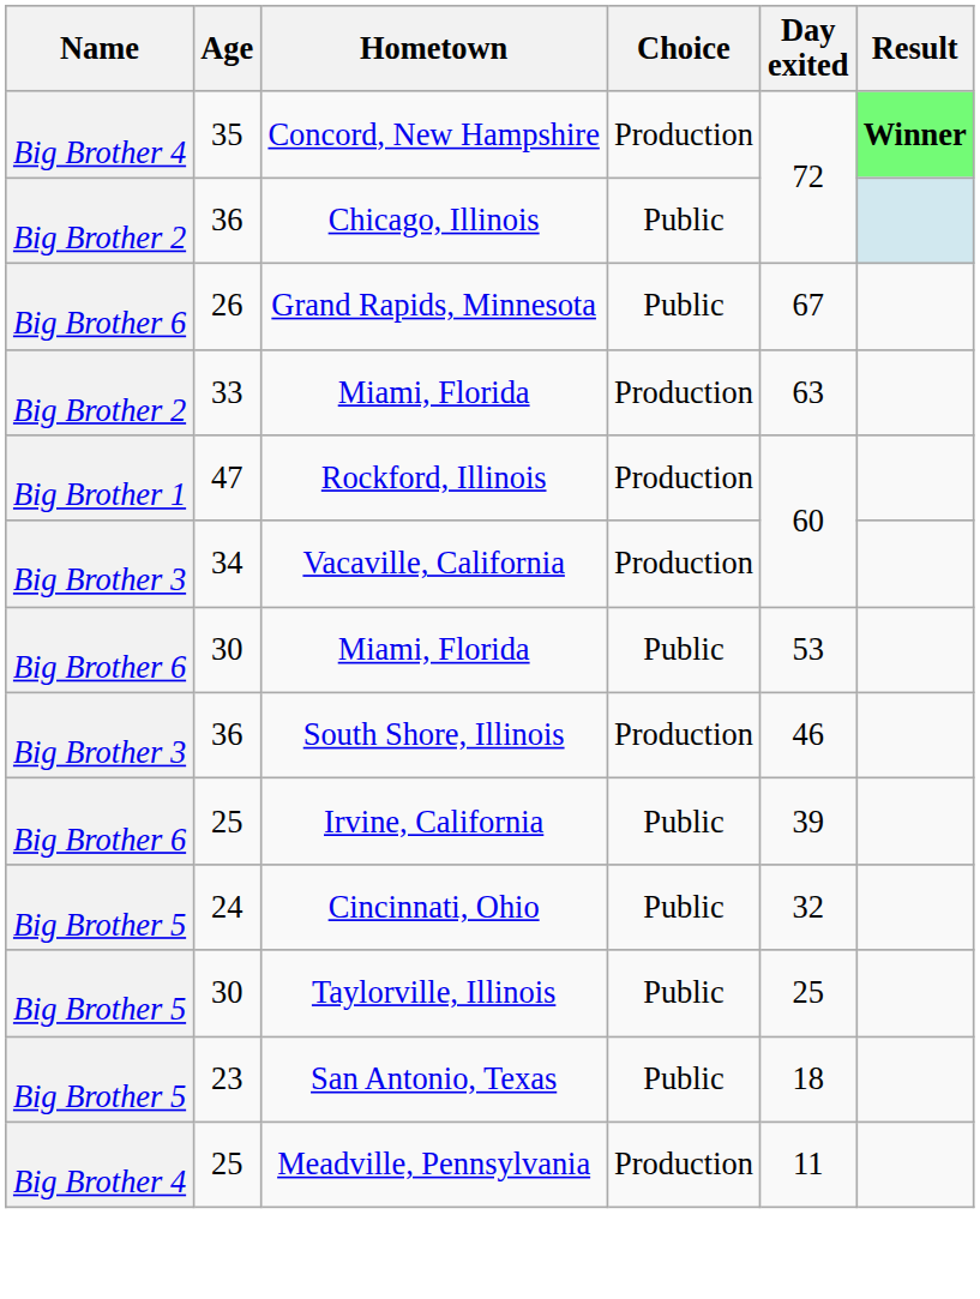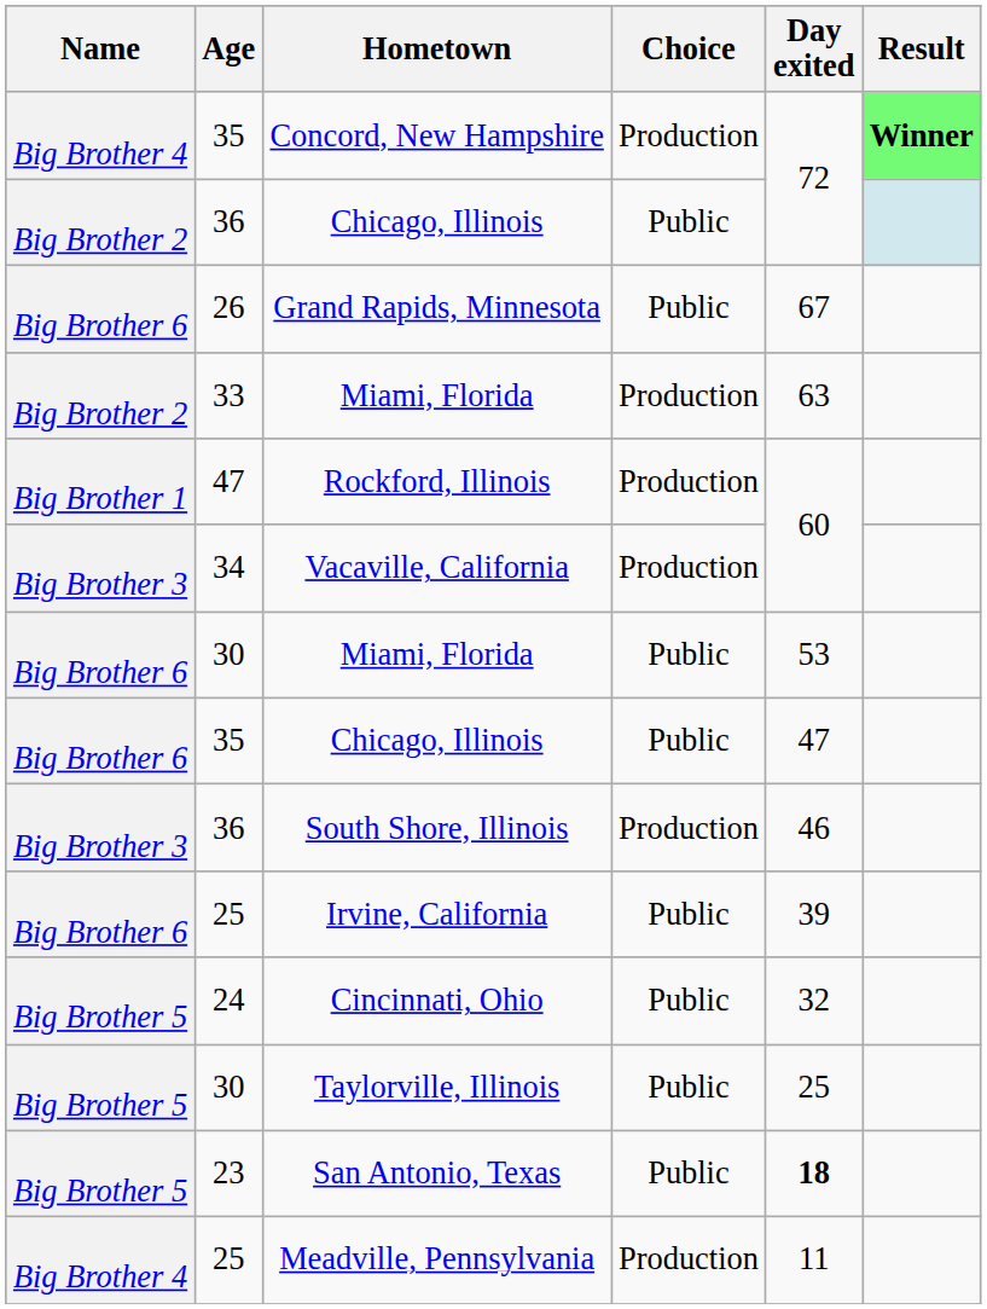+ row: Big Brother 6 | 35 | Chicago, Illinois | Public | 47
San Antonio, Texas | Day exited: normal -> bold
